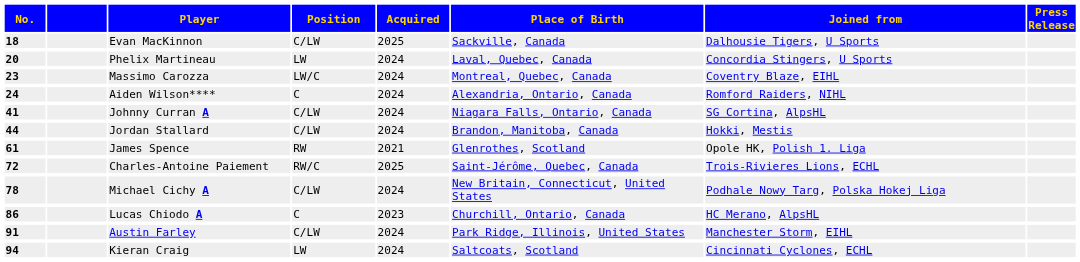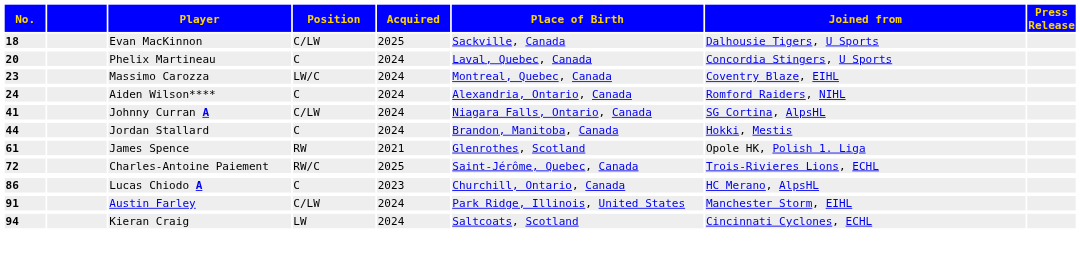Phelix Martineau | Position: LW -> C
Jordan Stallard | Position: C/LW -> C
- row: 78 | Michael Cichy A | C/LW | 2024 | New Britain, Connecticut, United States | Podhale Nowy Targ, Polska Hokej Liga
